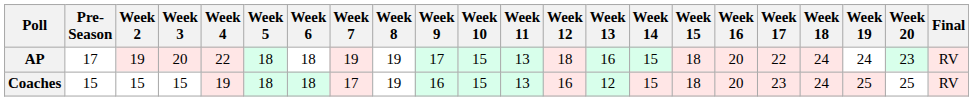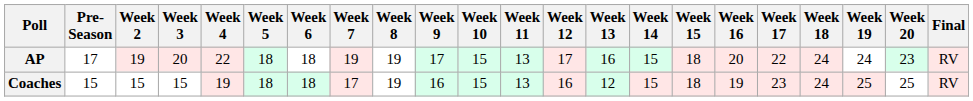AP | Week 12: 18 -> 17
Coaches | Week 16: 20 -> 19
